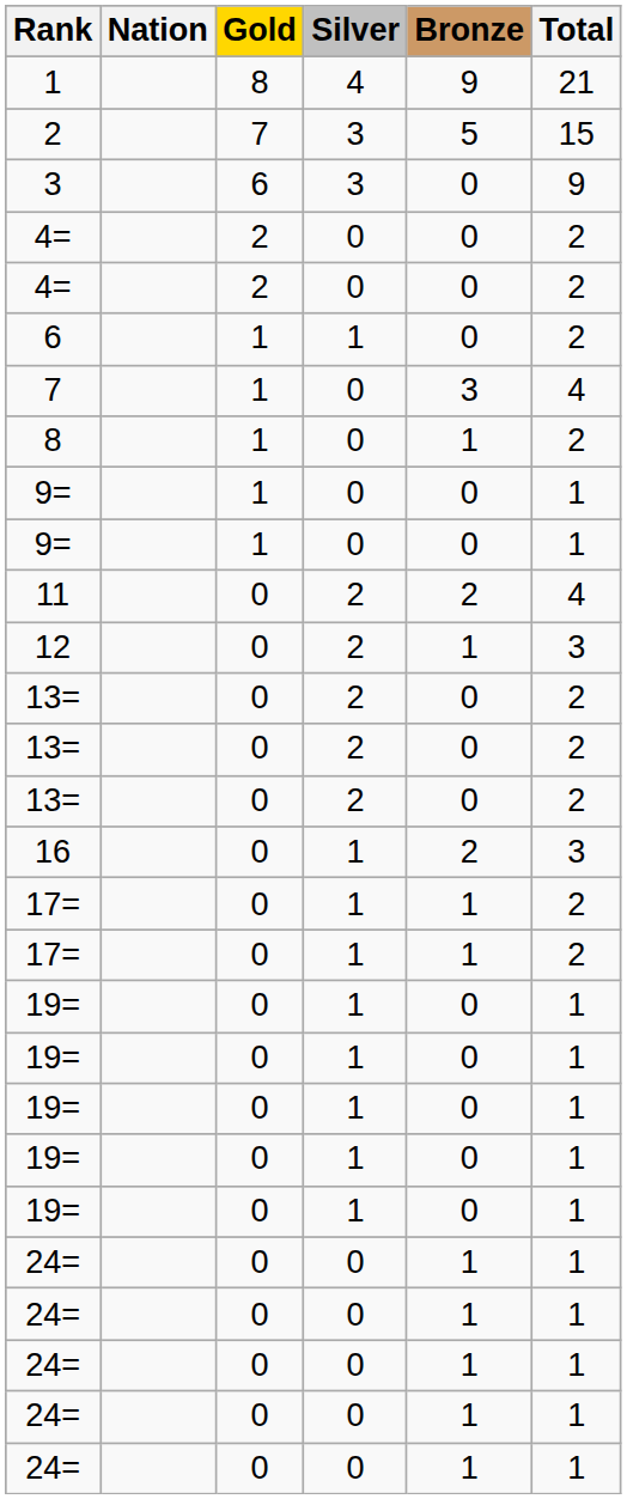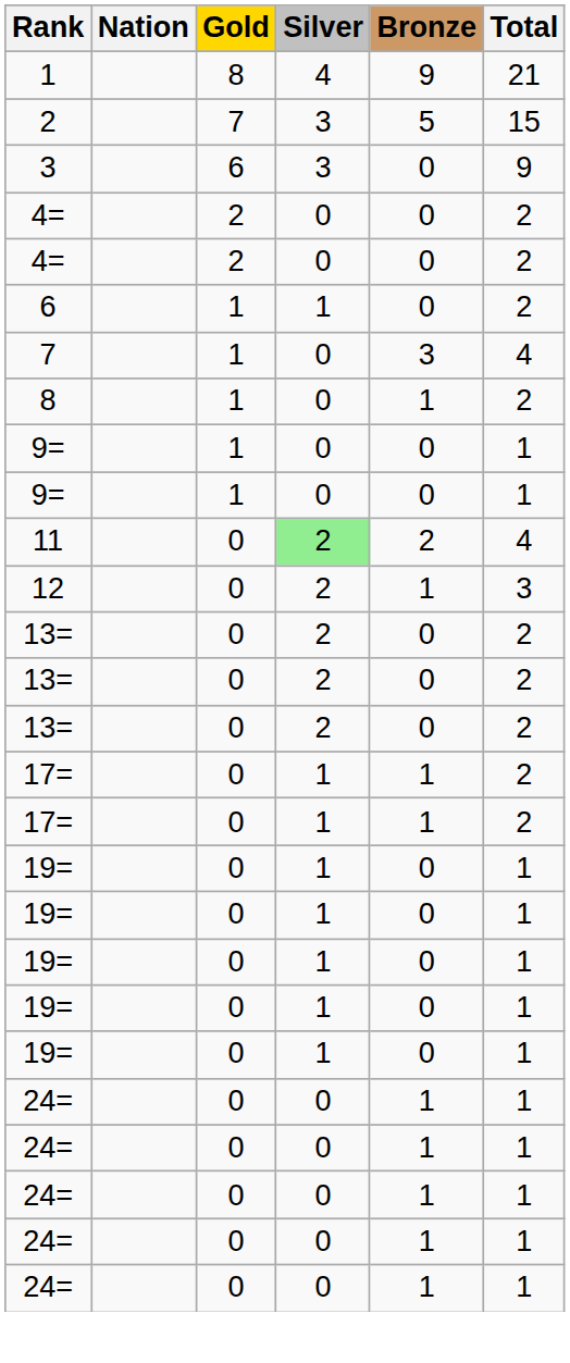11 | Silver: no background -> lightgreen background
- row: 16 | 0 | 1 | 2 | 3
